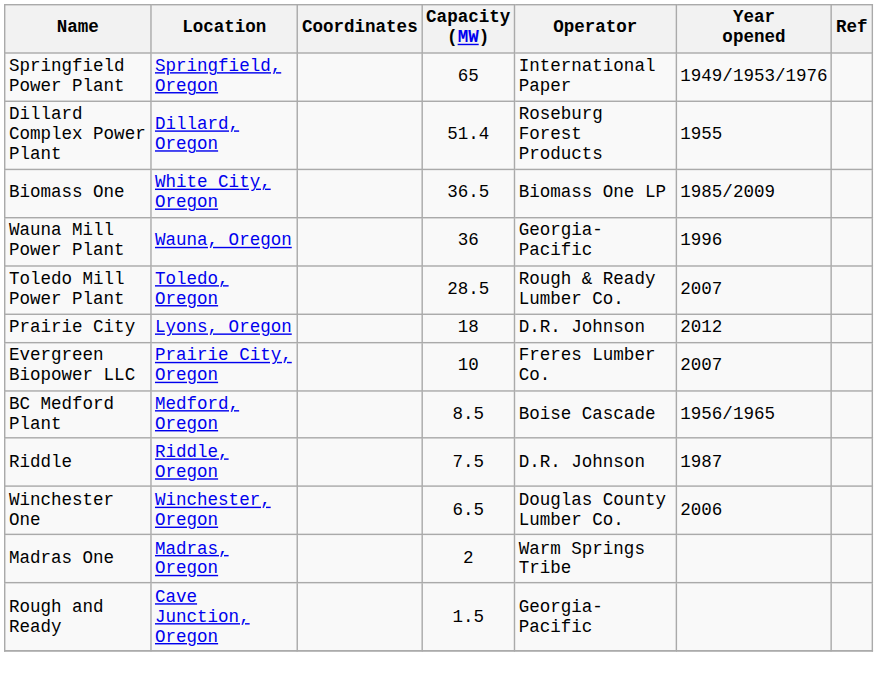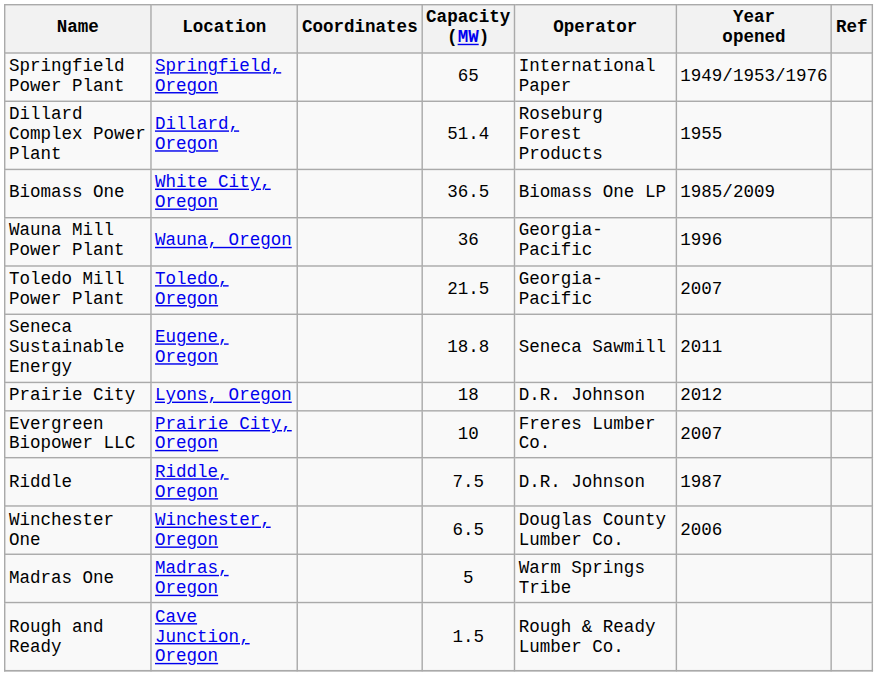Toledo Mill Power Plant | Capacity (MW): 28.5 -> 21.5
Toledo Mill Power Plant | Operator: Rough & Ready Lumber Co. -> Georgia-Pacific
+ row: Seneca Sustainable Energy | Eugene, Oregon | 18.8 | Seneca Sawmill | 2011
- row: BC Medford Plant | Medford, Oregon | 8.5 | Boise Cascade | 1956/1965
Madras One | Capacity (MW): 2 -> 5
Rough and Ready | Operator: Georgia-Pacific -> Rough & Ready Lumber Co.
